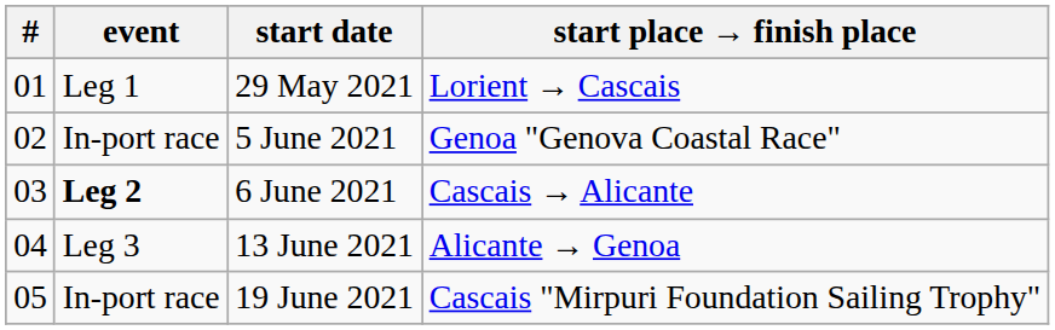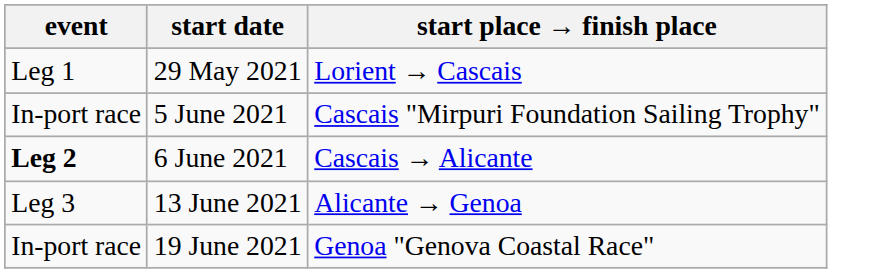- column: # | 01 | 02 | 03 | 04 | 05
5 June 2021 | start place → finish place: Genoa "Genova Coastal Race" -> Cascais "Mirpuri Foundation Sailing Trophy"
19 June 2021 | start place → finish place: Cascais "Mirpuri Foundation Sailing Trophy" -> Genoa "Genova Coastal Race"
